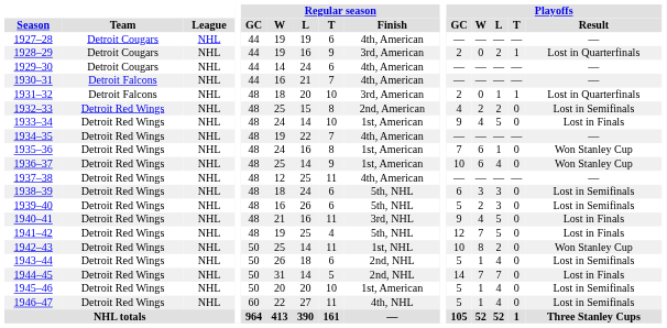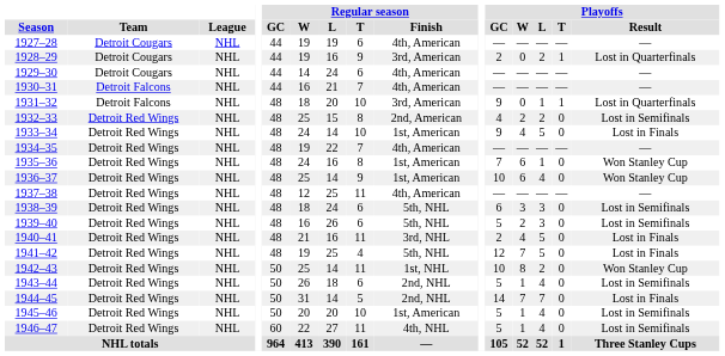1931–32 | Playoffs / GC: 2 -> 9
1940–41 | Playoffs / GC: 9 -> 2
